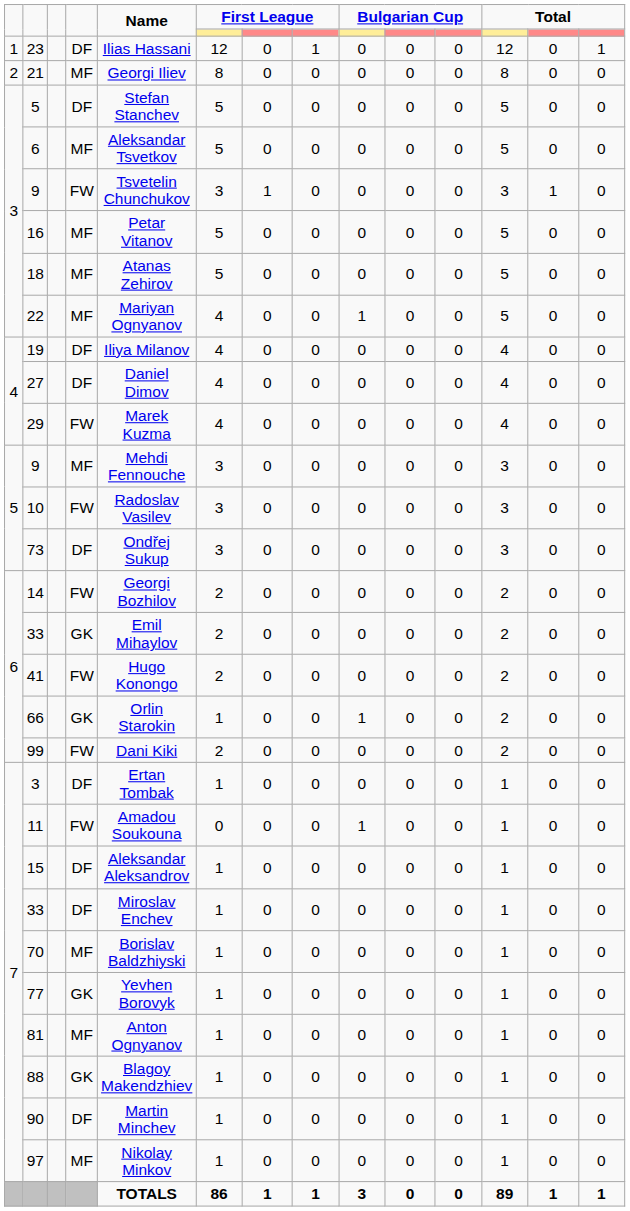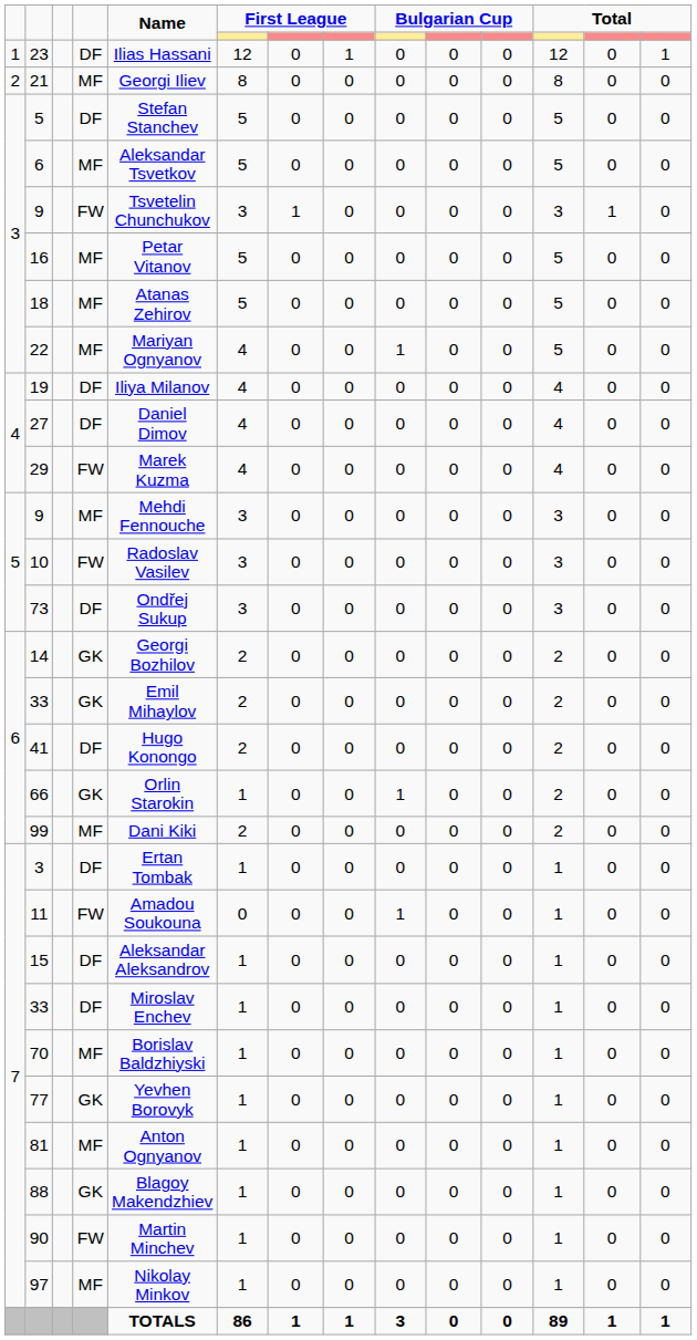14 | column 4: FW -> GK
41 | column 4: FW -> DF
99 | column 4: FW -> MF
90 | column 4: DF -> FW
